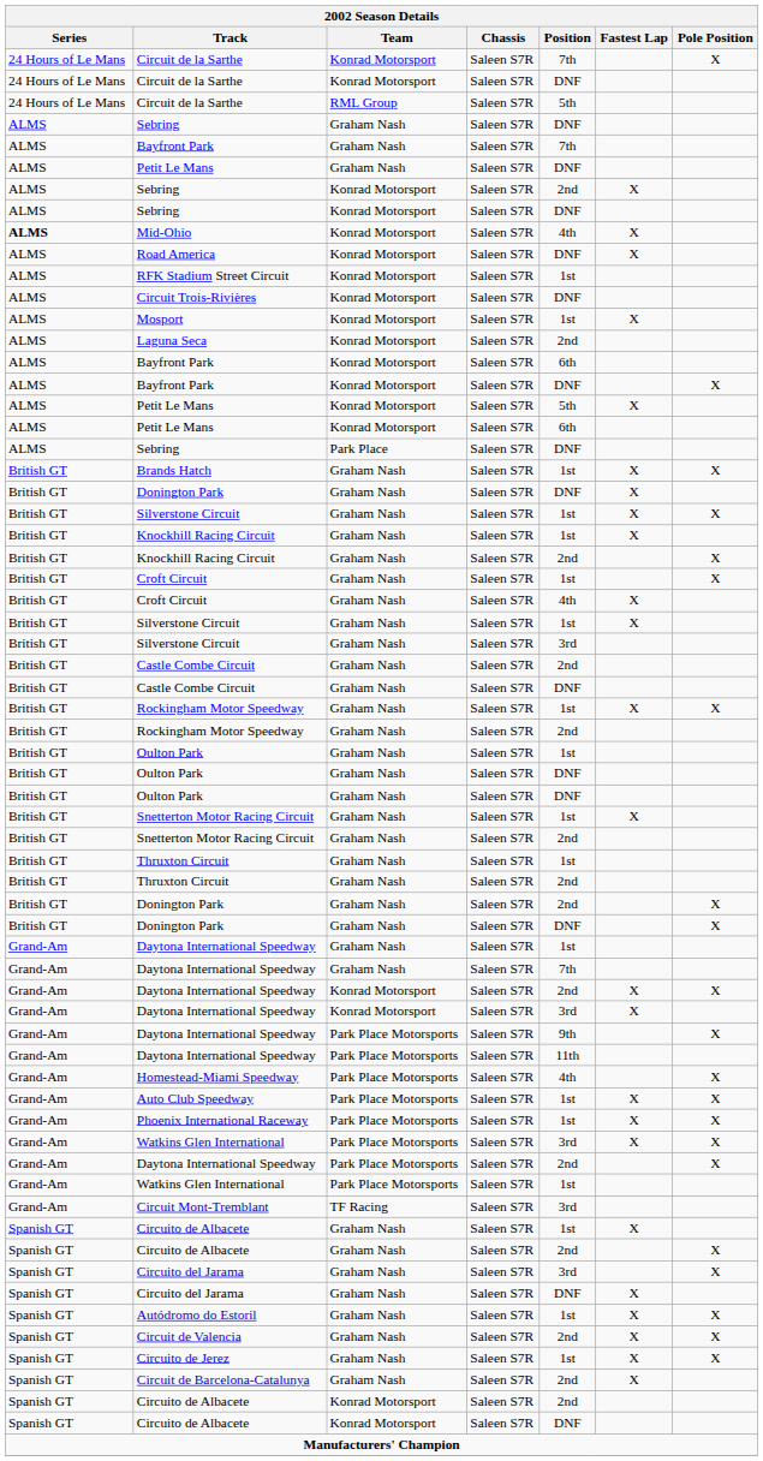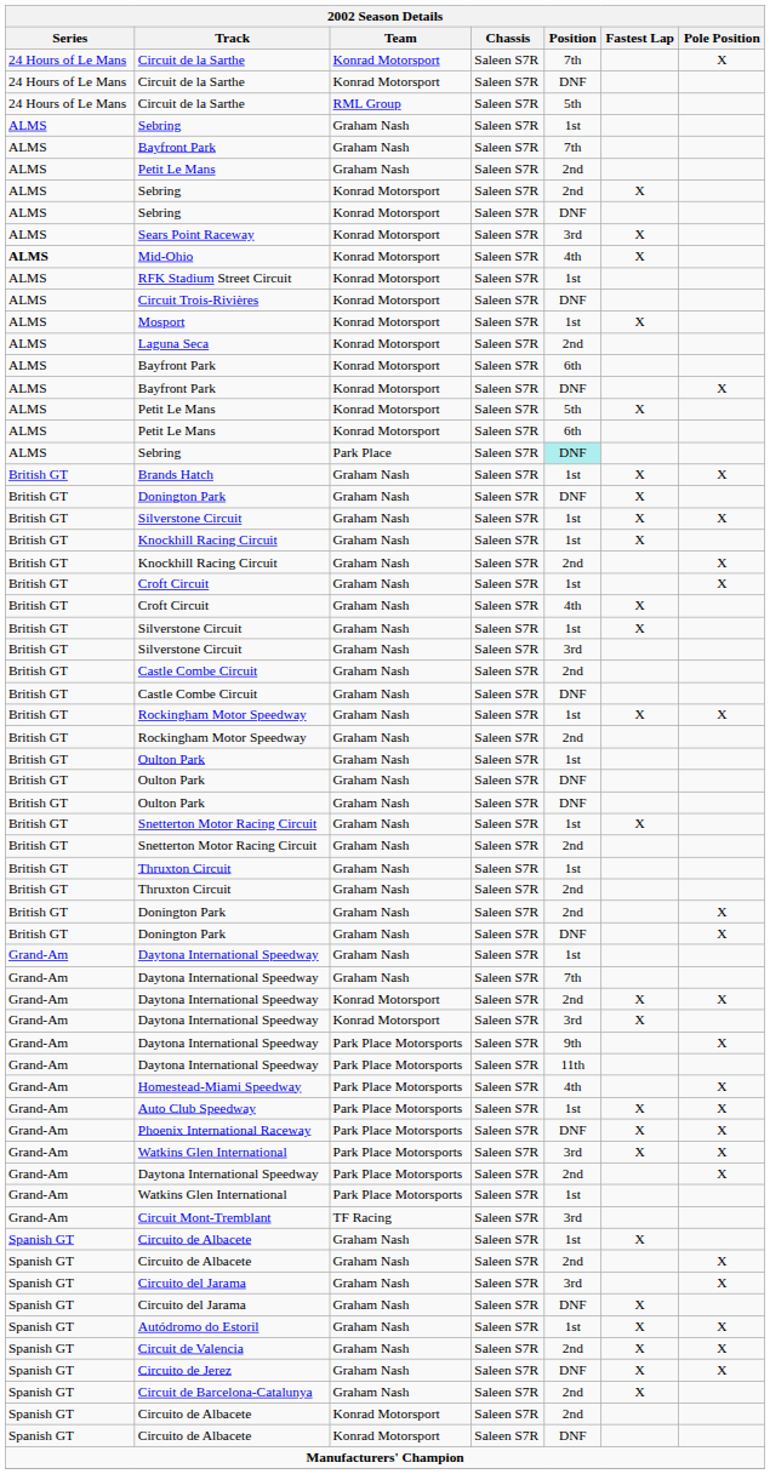Sebring / Graham Nash | Position: DNF -> 1st
Petit Le Mans / Graham Nash | Position: DNF -> 2nd
+ row: ALMS | Sears Point Raceway | Konrad Motorsport | Saleen S7R | 3rd | X
- row: ALMS | Road America | Konrad Motorsport | Saleen S7R | DNF | X
Sebring / Park Place | Position: no background -> paleturquoise background
Phoenix International Raceway | Position: 1st -> DNF
Circuito de Jerez | Position: 1st -> DNF
